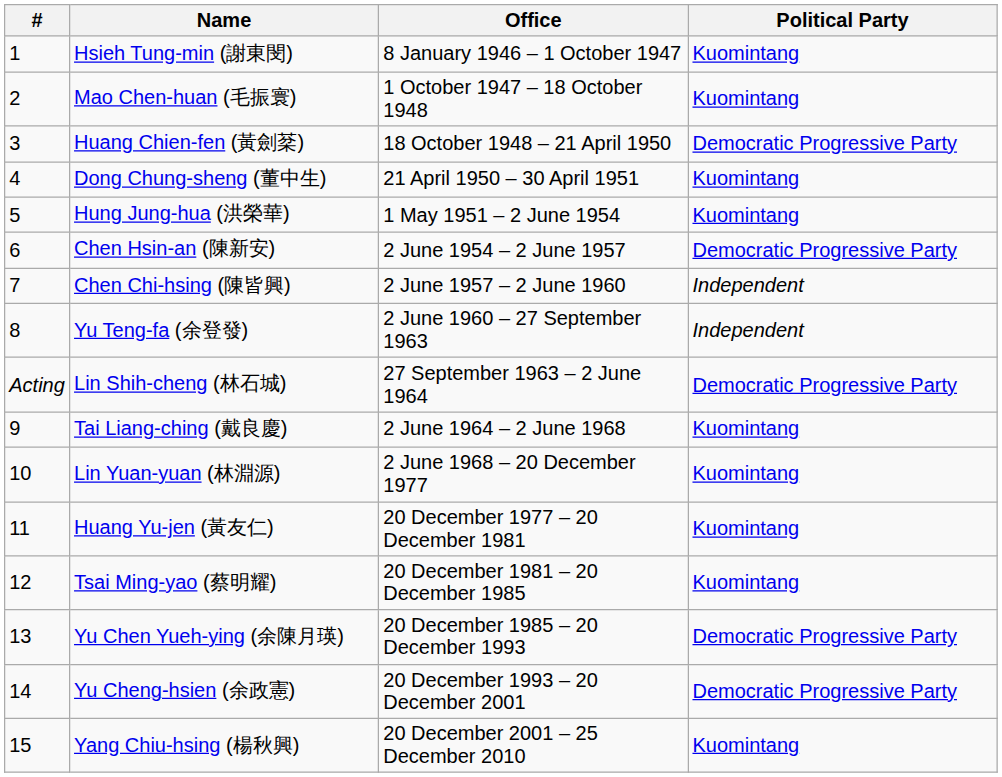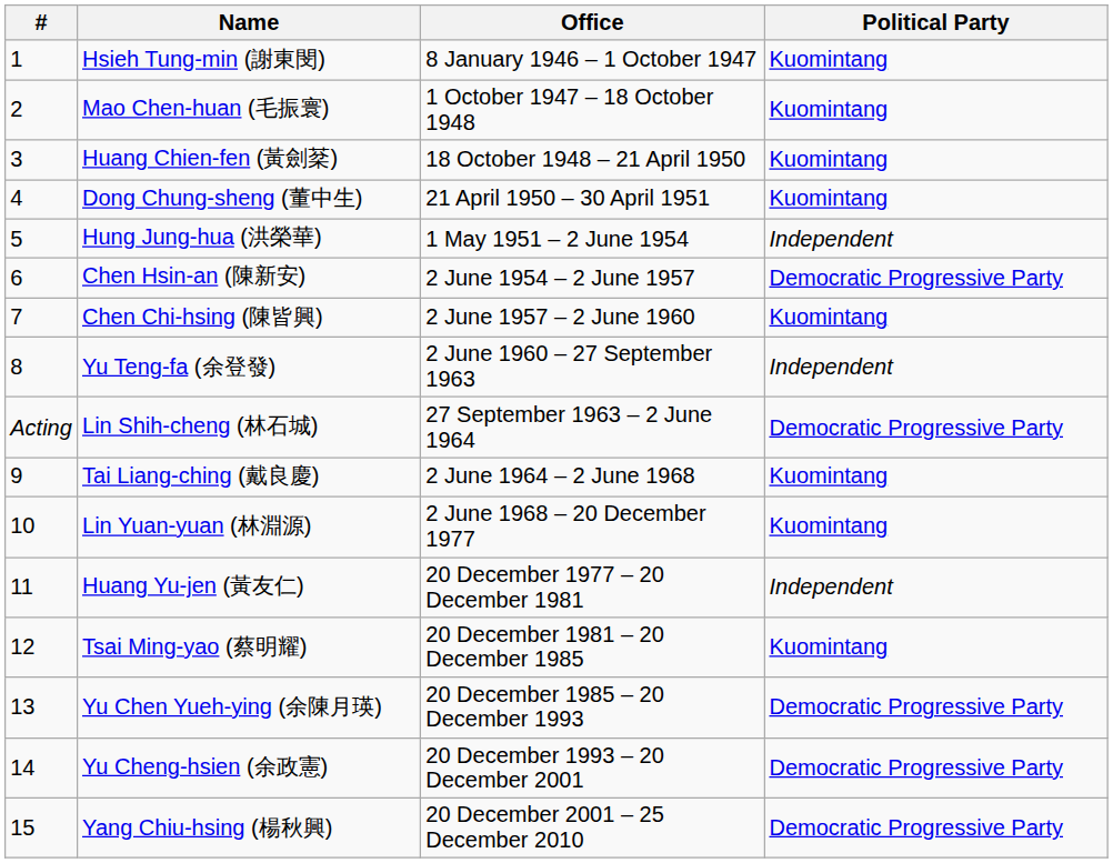Huang Chien-fen (黃劍棻) | Political Party: Democratic Progressive Party -> Kuomintang
Hung Jung-hua (洪榮華) | Political Party: Kuomintang -> Independent
Chen Chi-hsing (陳皆興) | Political Party: Independent -> Kuomintang
Huang Yu-jen (黃友仁) | Political Party: Kuomintang -> Independent
Yang Chiu-hsing (楊秋興) | Political Party: Kuomintang -> Democratic Progressive Party
